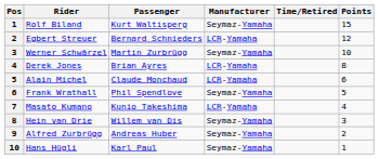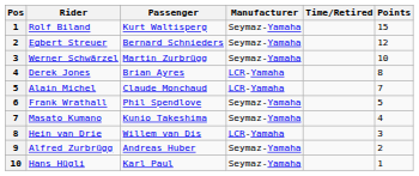Egbert Streuer | Manufacturer: LCR-Yamaha -> Seymaz-Yamaha
Alain Michel | Points: 6 -> 7
Masato Kumano | Manufacturer: LCR-Yamaha -> Seymaz-Yamaha
Hein van Drie | Manufacturer: Seymaz-Yamaha -> LCR-Yamaha
